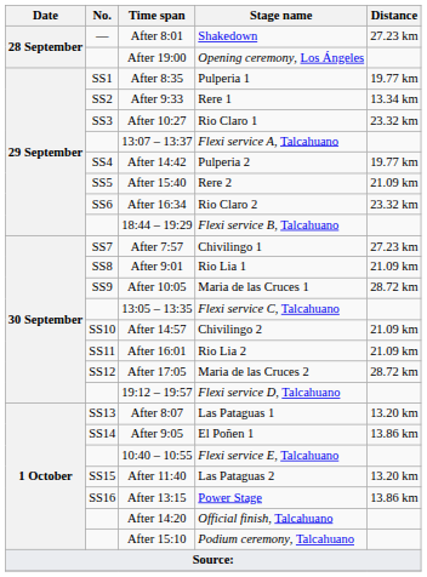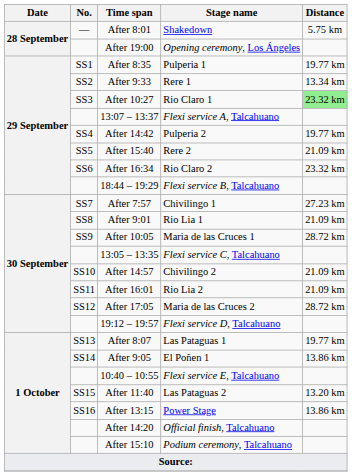After 8:01 | Distance: 27.23 km -> 5.75 km
After 10:27 | Distance: no background -> lightgreen background
After 8:07 | Distance: 13.20 km -> 19.77 km
